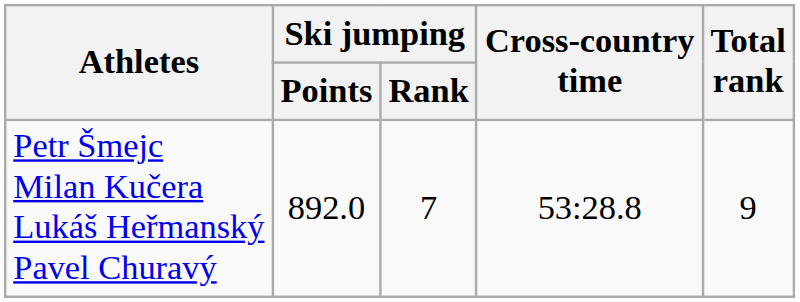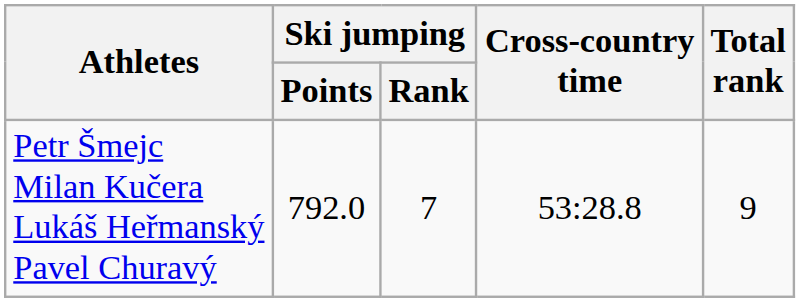Petr Šmejc Milan Kučera Lukáš Heřmanský Pavel Churavý | Ski jumping / Points: 892.0 -> 792.0
